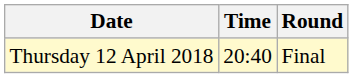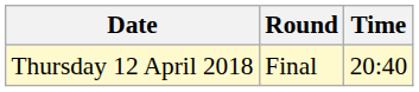columns swapped: Time <-> Round
